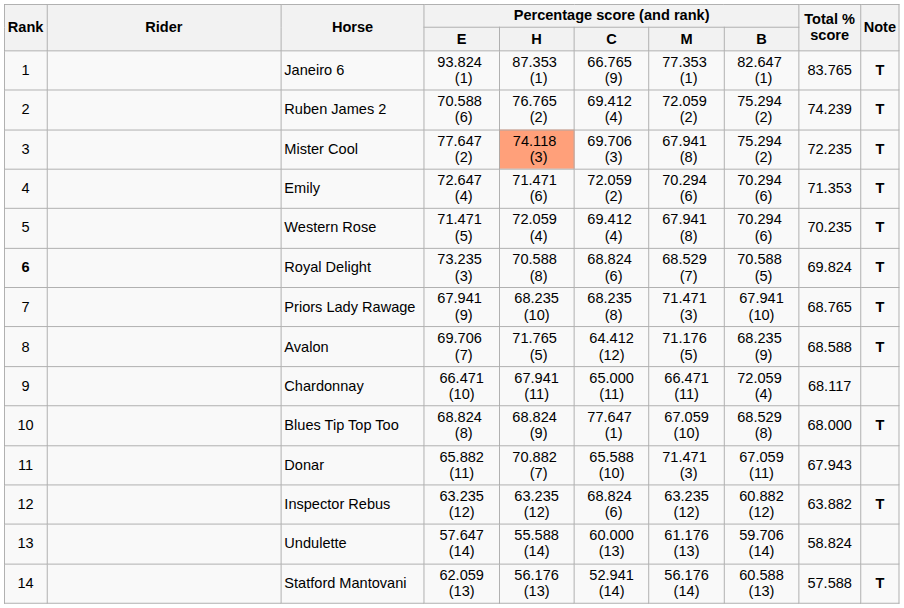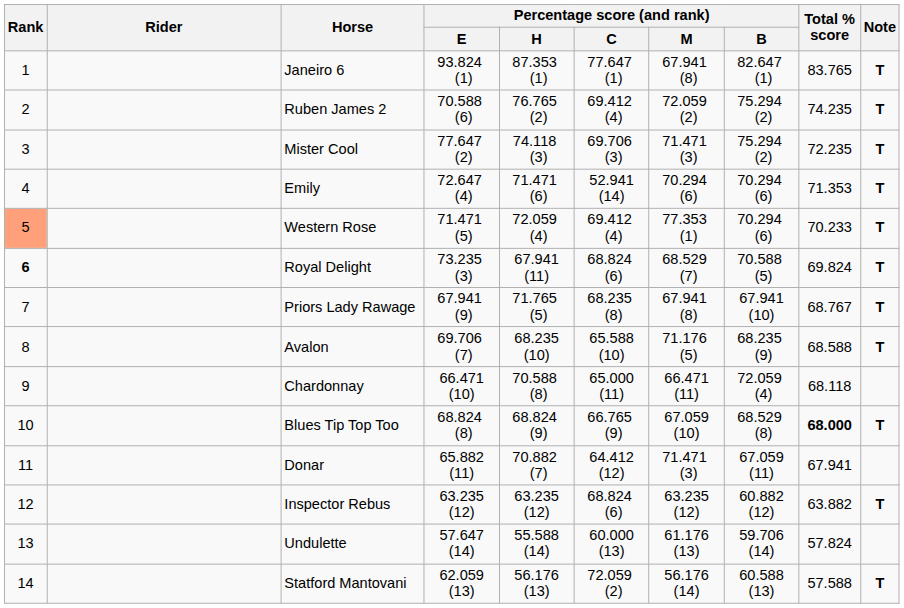Janeiro 6 | Percentage score (and rank) / C: 66.765 (9) -> 77.647 (1)
Janeiro 6 | Percentage score (and rank) / M: 77.353 (1) -> 67.941 (8)
Ruben James 2 | Total % score: 74.239 -> 74.235
Mister Cool | Percentage score (and rank) / H: lightsalmon background -> no background
Mister Cool | Percentage score (and rank) / M: 67.941 (8) -> 71.471 (3)
Emily | Percentage score (and rank) / C: 72.059 (2) -> 52.941 (14)
Western Rose | Rank: no background -> lightsalmon background
Western Rose | Percentage score (and rank) / M: 67.941 (8) -> 77.353 (1)
Western Rose | Total % score: 70.235 -> 70.233
Royal Delight | Percentage score (and rank) / H: 70.588 (8) -> 67.941 (11)
Priors Lady Rawage | Percentage score (and rank) / H: 68.235 (10) -> 71.765 (5)
Priors Lady Rawage | Percentage score (and rank) / M: 71.471 (3) -> 67.941 (8)
Priors Lady Rawage | Total % score: 68.765 -> 68.767
Avalon | Percentage score (and rank) / H: 71.765 (5) -> 68.235 (10)
Avalon | Percentage score (and rank) / C: 64.412 (12) -> 65.588 (10)
Chardonnay | Percentage score (and rank) / H: 67.941 (11) -> 70.588 (8)
Chardonnay | Total % score: 68.117 -> 68.118
Blues Tip Top Too | Percentage score (and rank) / C: 77.647 (1) -> 66.765 (9)
Blues Tip Top Too | Total % score: normal -> bold
Donar | Percentage score (and rank) / C: 65.588 (10) -> 64.412 (12)
Donar | Total % score: 67.943 -> 67.941
Undulette | Total % score: 58.824 -> 57.824
Statford Mantovani | Percentage score (and rank) / C: 52.941 (14) -> 72.059 (2)
